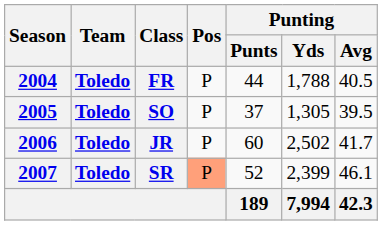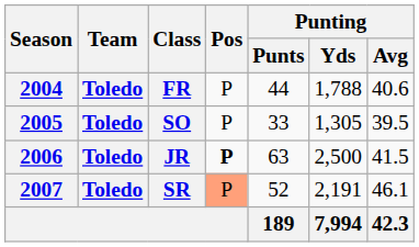FR | Punting / Avg: 40.5 -> 40.6
SO | Punting / Punts: 37 -> 33
JR | Pos: normal -> bold
JR | Punting / Punts: 60 -> 63
JR | Punting / Yds: 2,502 -> 2,500
JR | Punting / Avg: 41.7 -> 41.5
SR | Punting / Yds: 2,399 -> 2,191
